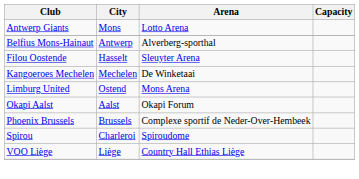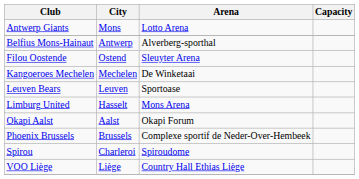Filou Oostende | City: Hasselt -> Ostend
+ row: Leuven Bears | Leuven | Sportoase
Limburg United | City: Ostend -> Hasselt
